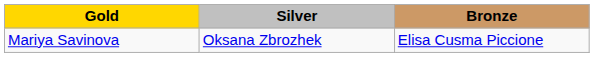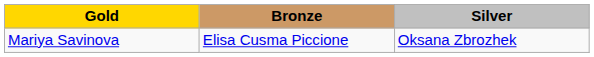columns swapped: Silver <-> Bronze
